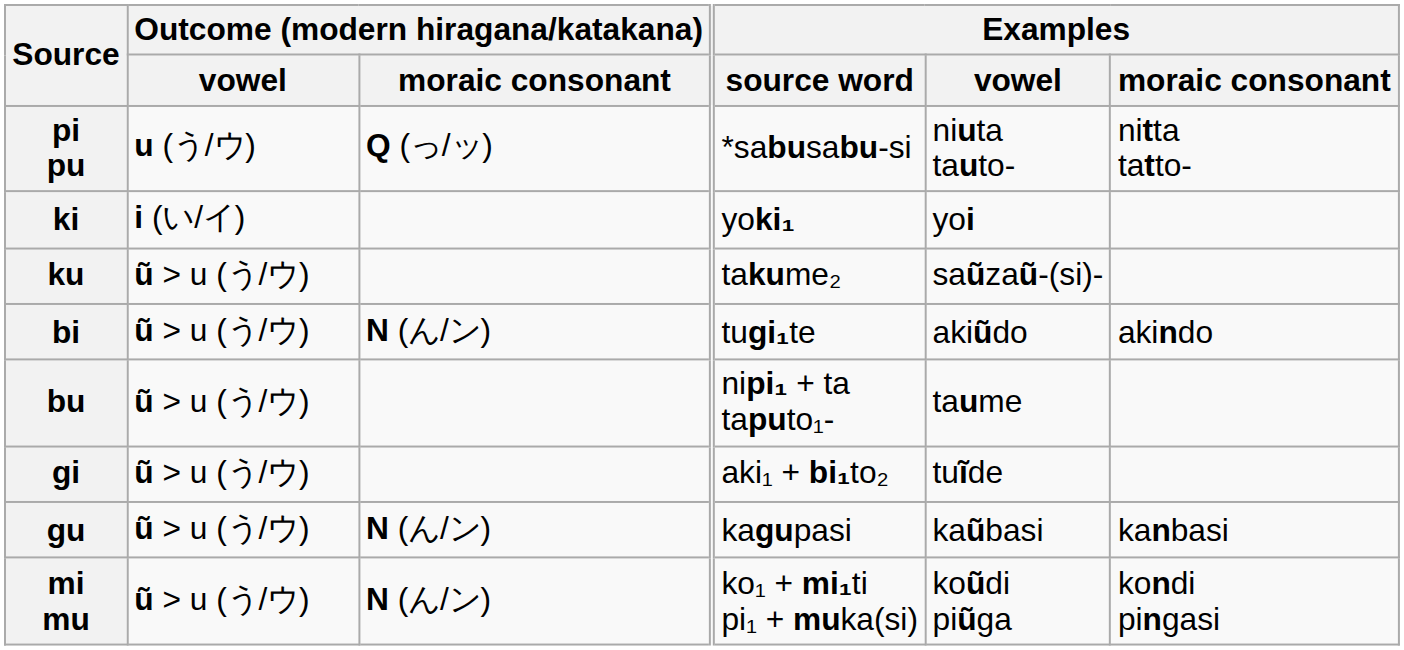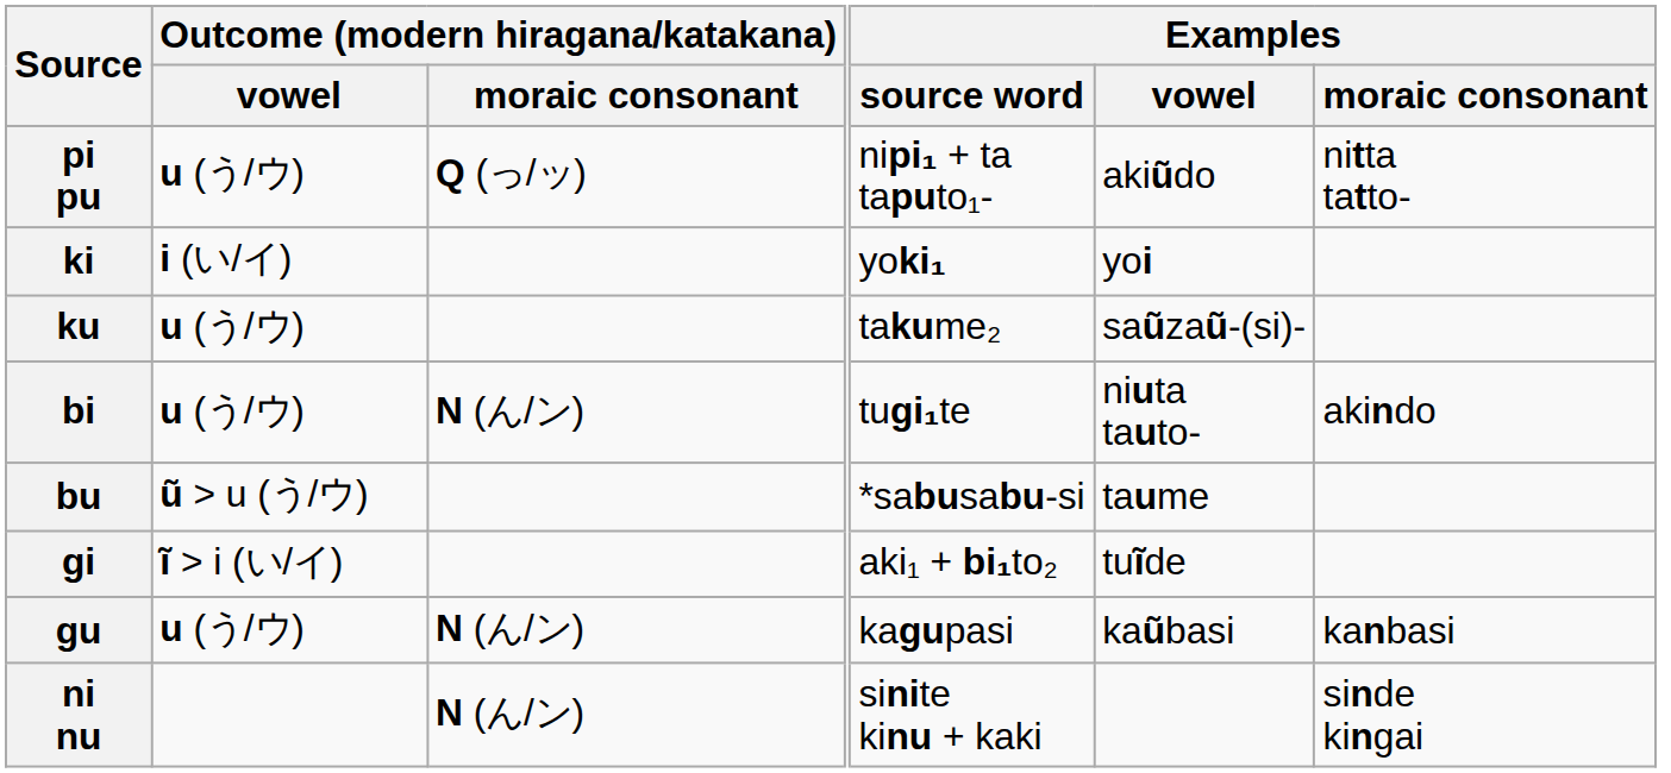pi pu | Examples / source word: *sabusabu-si -> nipi₁ + ta taputo₁-
pi pu | Examples / vowel: niuta tauto- -> akiũdo
ku | Outcome (modern hiragana/katakana) / vowel: ũ > u (う/ウ) -> u (う/ウ)
bi | Outcome (modern hiragana/katakana) / vowel: ũ > u (う/ウ) -> u (う/ウ)
bi | Examples / vowel: akiũdo -> niuta tauto-
bu | Examples / source word: nipi₁ + ta taputo₁- -> *sabusabu-si
gi | Outcome (modern hiragana/katakana) / vowel: ũ > u (う/ウ) -> ĩ > i (い/イ)
gu | Outcome (modern hiragana/katakana) / vowel: ũ > u (う/ウ) -> u (う/ウ)
- row: mi mu | ũ > u (う/ウ) | N (ん/ン) | ko₁ + mi₁ti pi₁ + muka(si) | koũdi piũga | kondi pingasi
+ row: ni nu | N (ん/ン) | sinite kinu + kaki | sinde kingai
